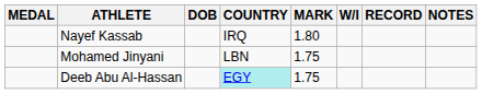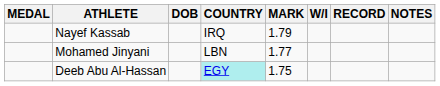Nayef Kassab | MARK: 1.80 -> 1.79
Mohamed Jinyani | MARK: 1.75 -> 1.77
